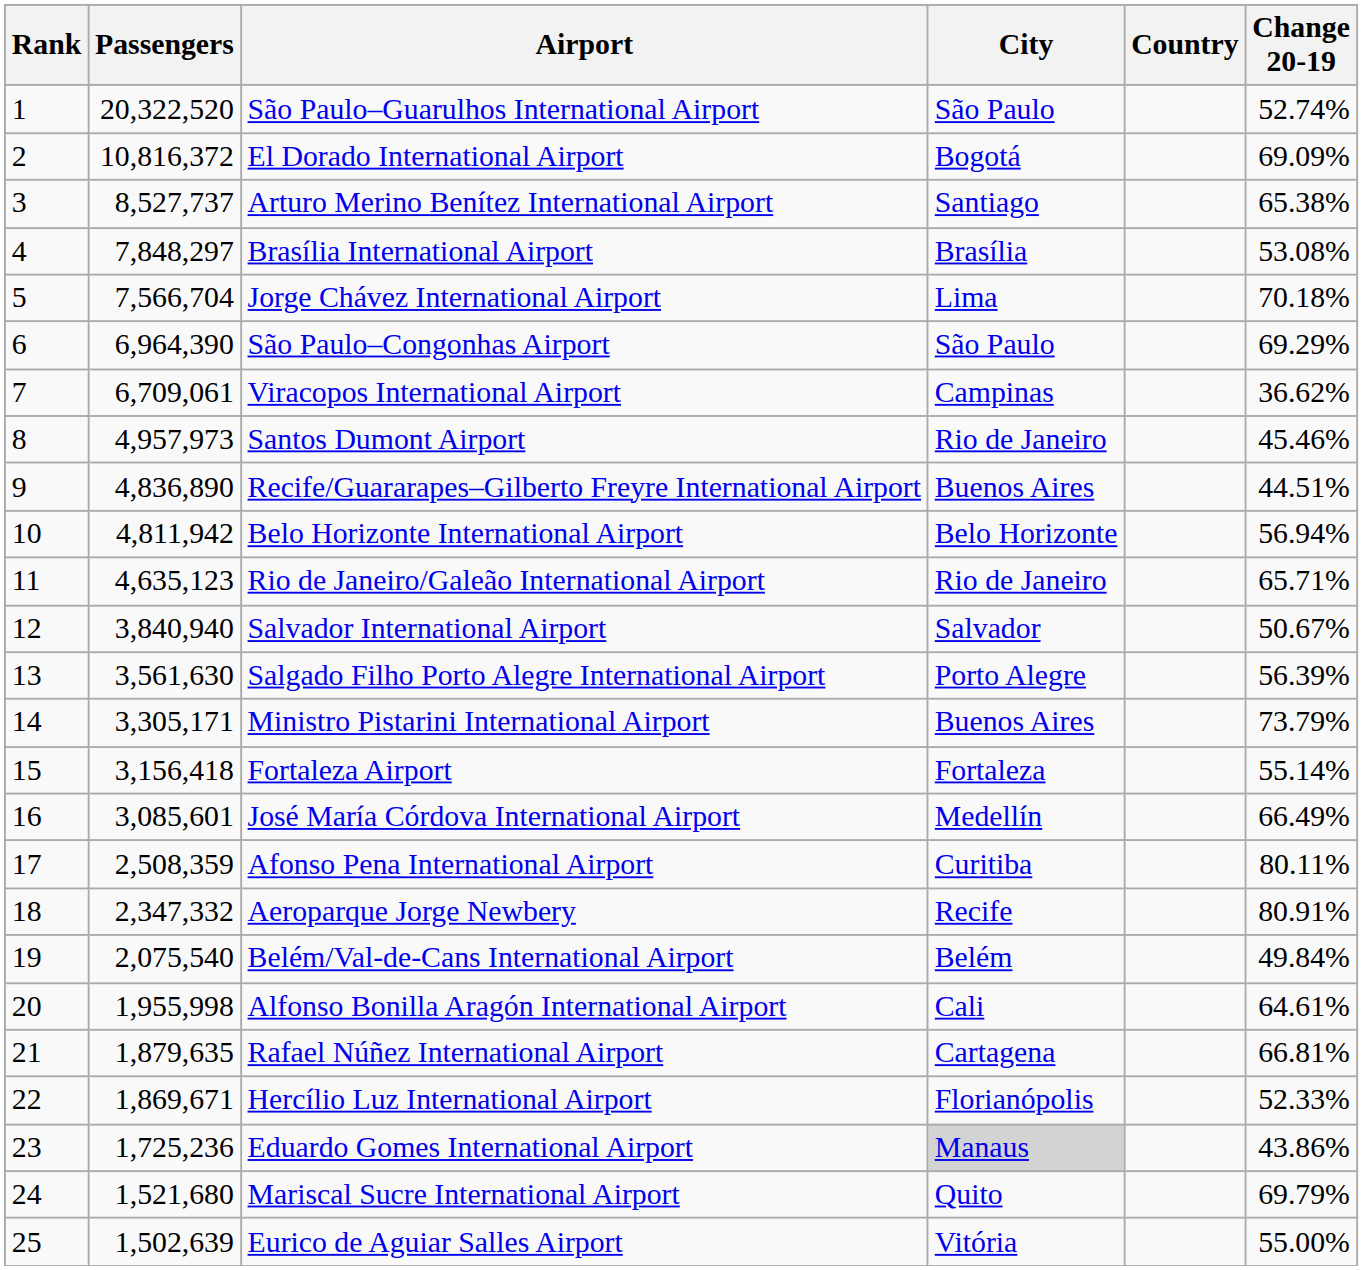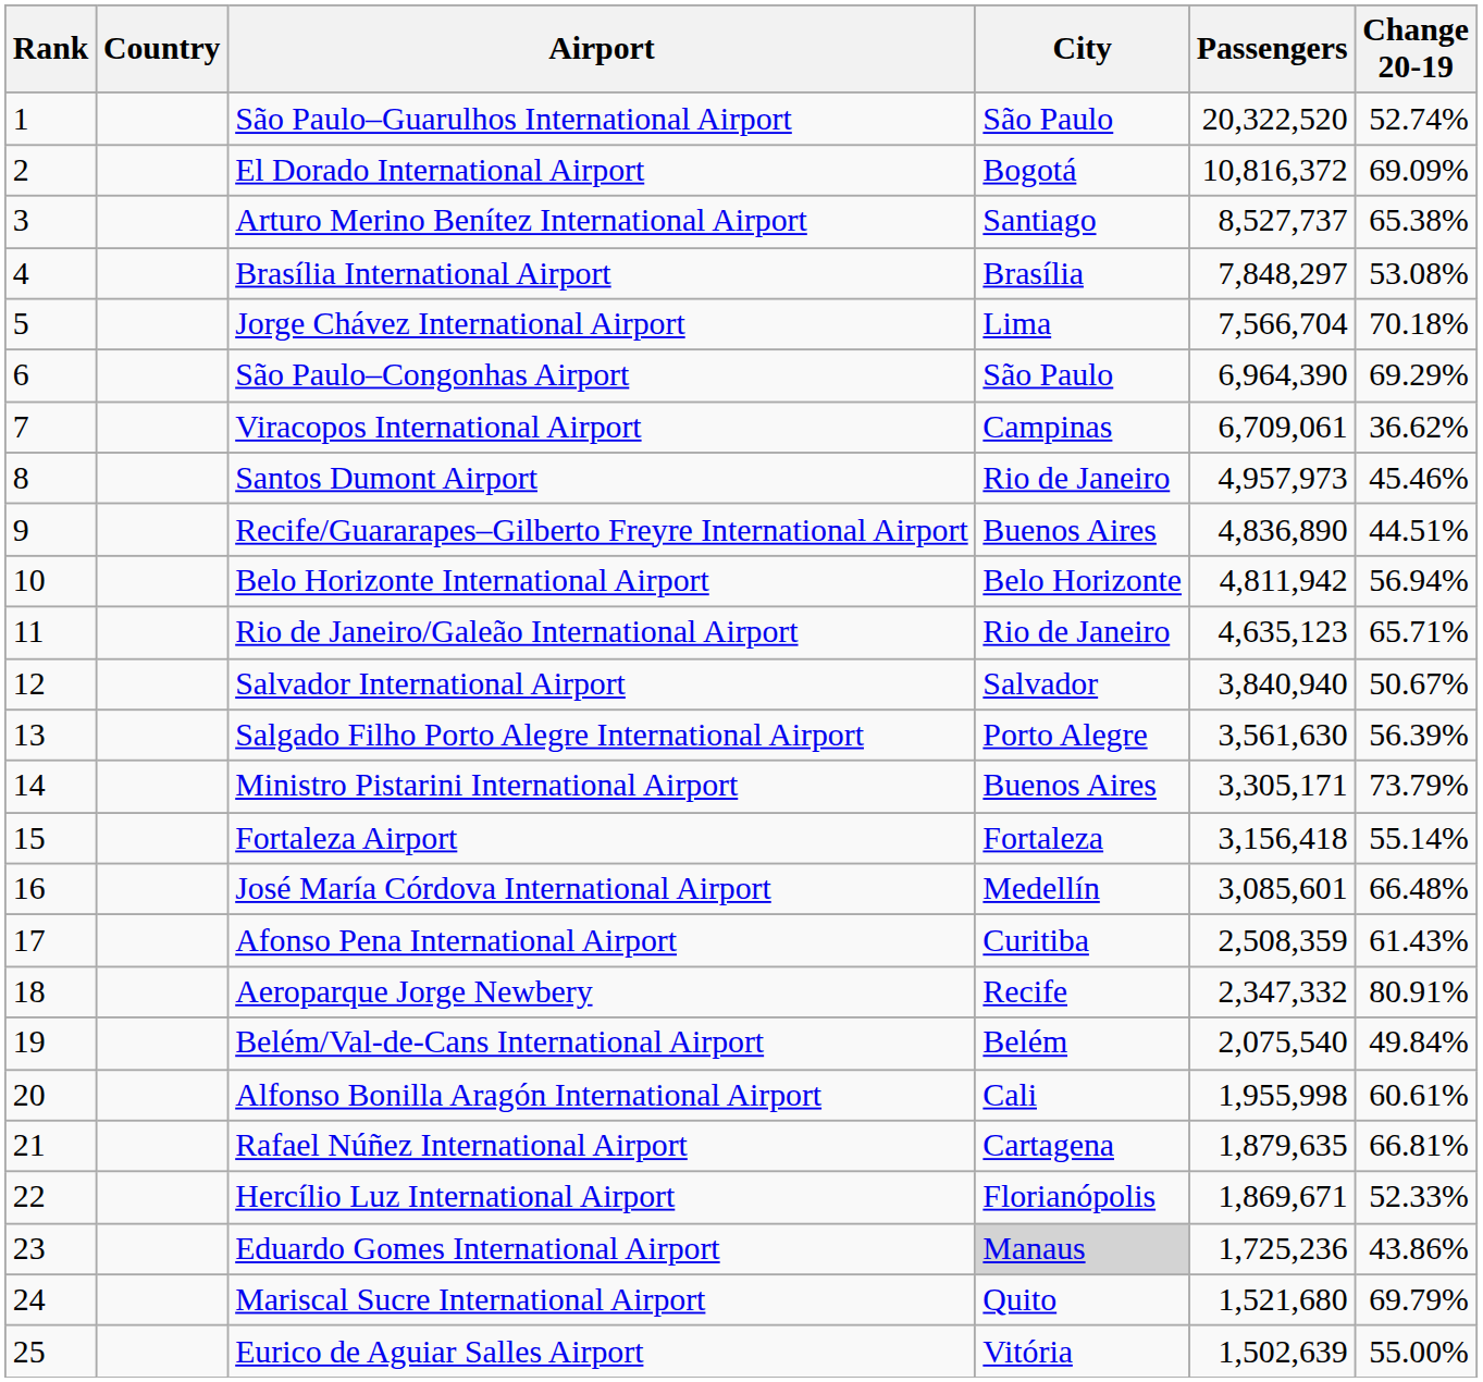columns swapped: Country <-> Passengers
José María Córdova International Airport | Change 20-19: 66.49% -> 66.48%
Afonso Pena International Airport | Change 20-19: 80.11% -> 61.43%
Alfonso Bonilla Aragón International Airport | Change 20-19: 64.61% -> 60.61%
